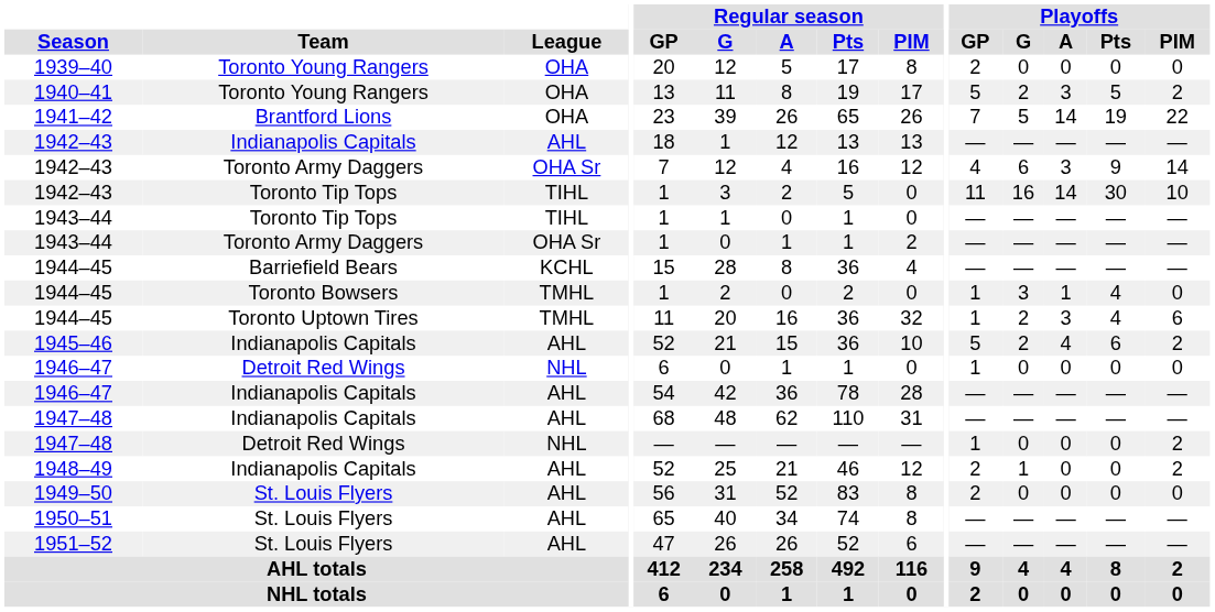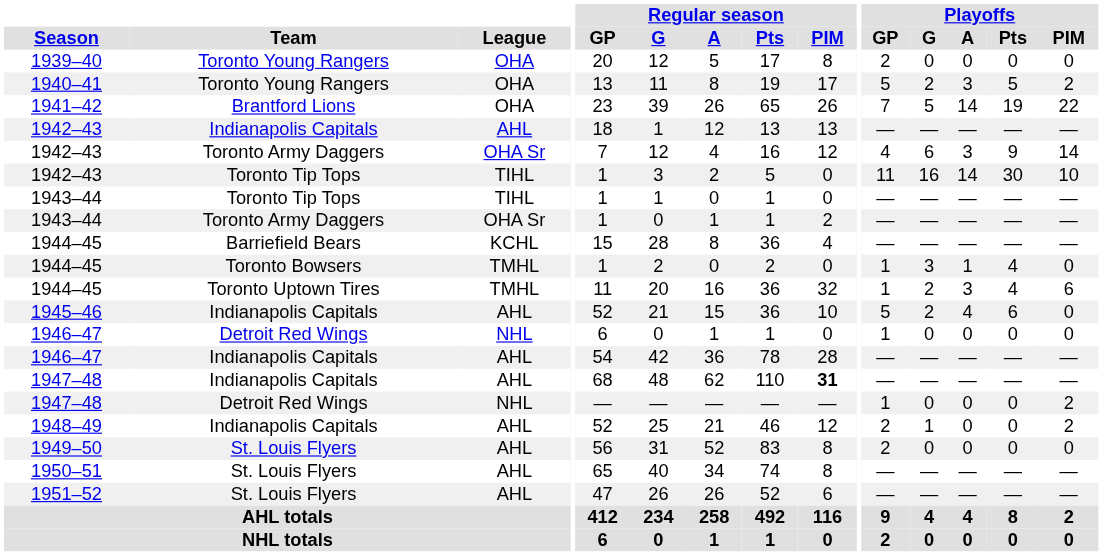1945–46 | Playoffs / PIM: 2 -> 0
1947–48 / Indianapolis Capitals | Regular season / PIM: normal -> bold
